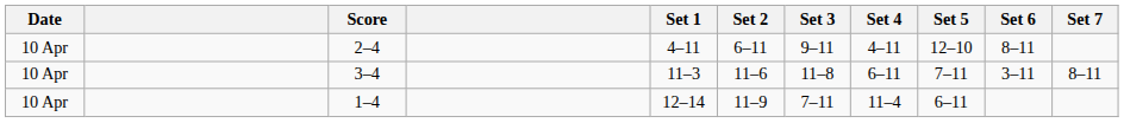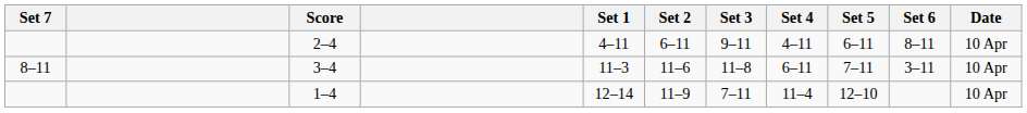columns swapped: Date <-> Set 7
2–4 | Set 5: 12–10 -> 6–11
1–4 | Set 5: 6–11 -> 12–10
